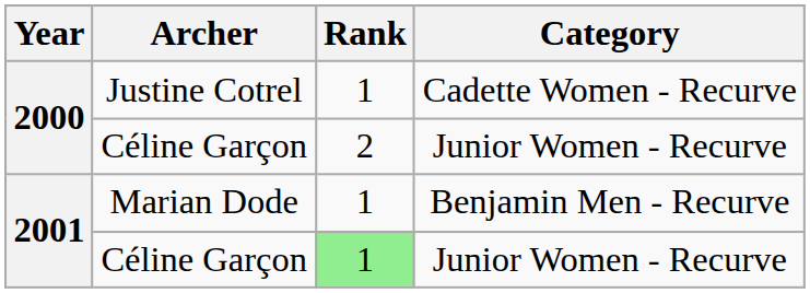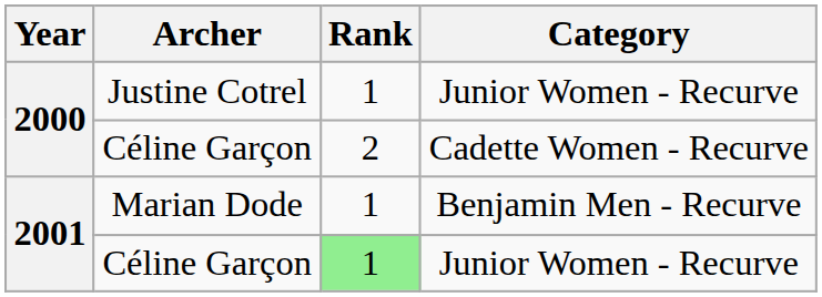Justine Cotrel | Category: Cadette Women - Recurve -> Junior Women - Recurve
2000 / Céline Garçon | Category: Junior Women - Recurve -> Cadette Women - Recurve
